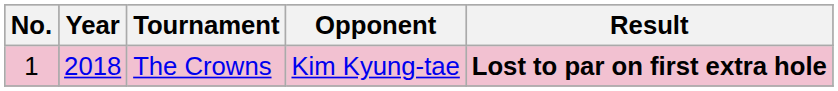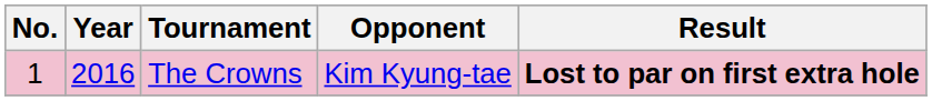The Crowns | Year: 2018 -> 2016
